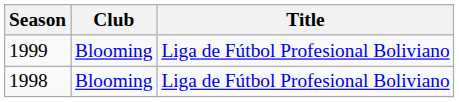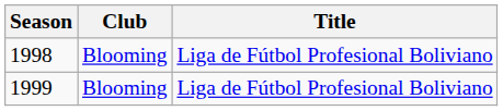rows swapped: 1998 <-> 1999
